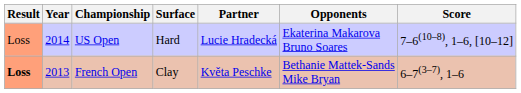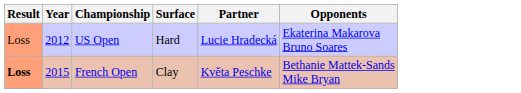- column: Score | 7–6(10–8), 1–6, [10–12] | 6–7(3–7), 1–6
US Open | Year: 2014 -> 2012
French Open | Year: 2013 -> 2015
